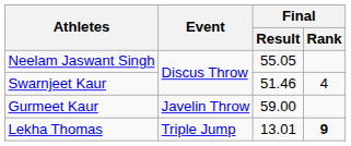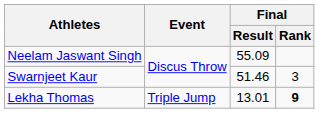Neelam Jaswant Singh | Final / Result: 55.05 -> 55.09
Swarnjeet Kaur | Final / Rank: 4 -> 3
- row: Gurmeet Kaur | Javelin Throw | 59.00
